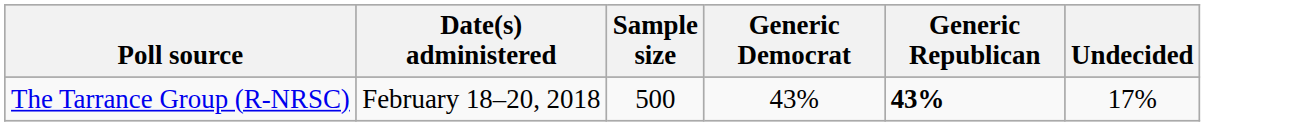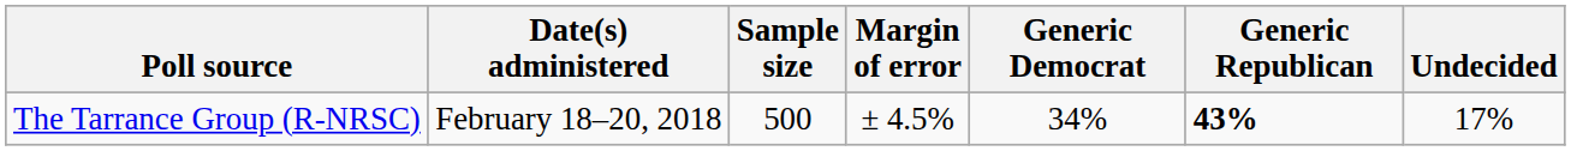+ column: Margin of error | ± 4.5%
The Tarrance Group (R-NRSC) | Generic Democrat: 43% -> 34%
